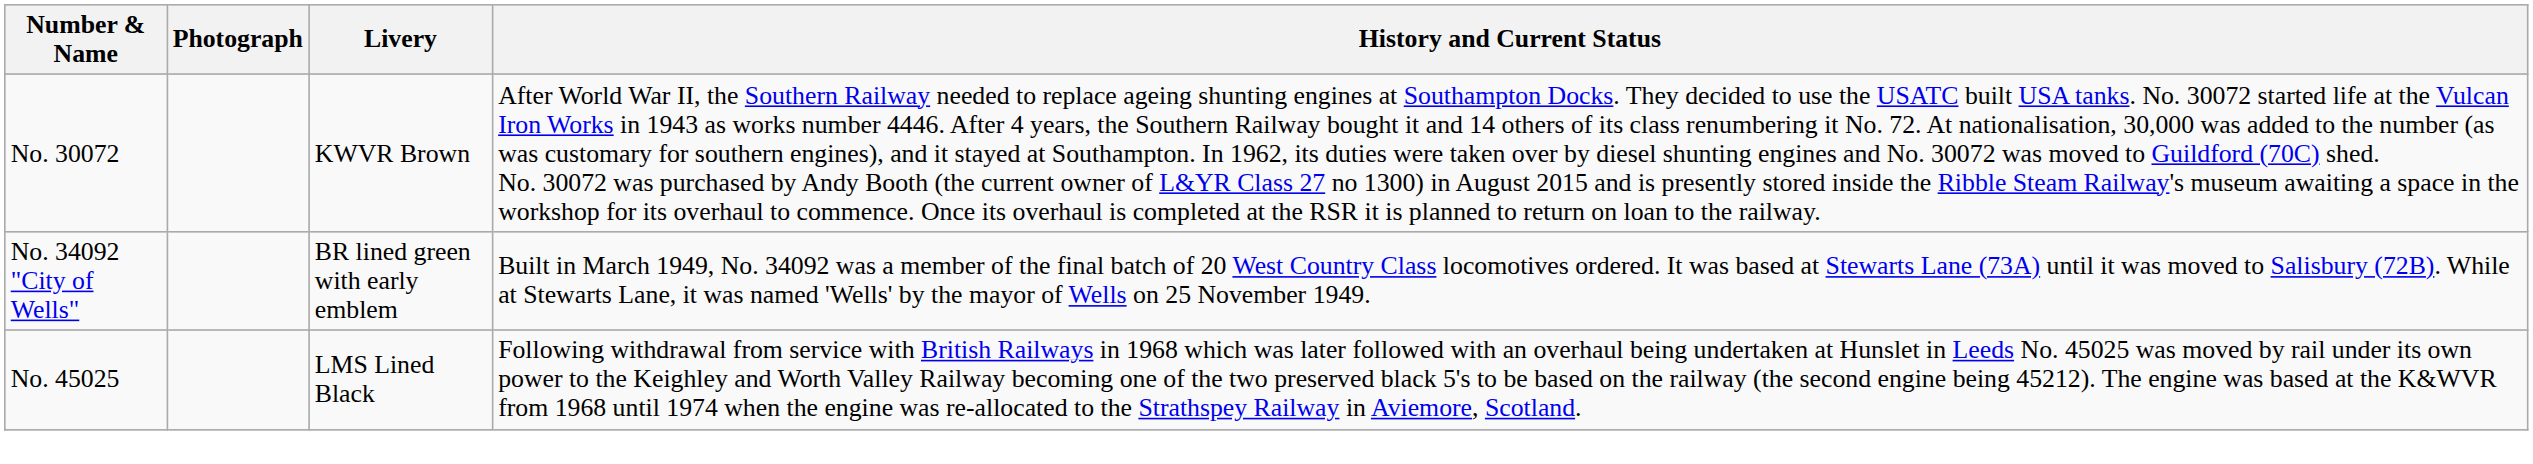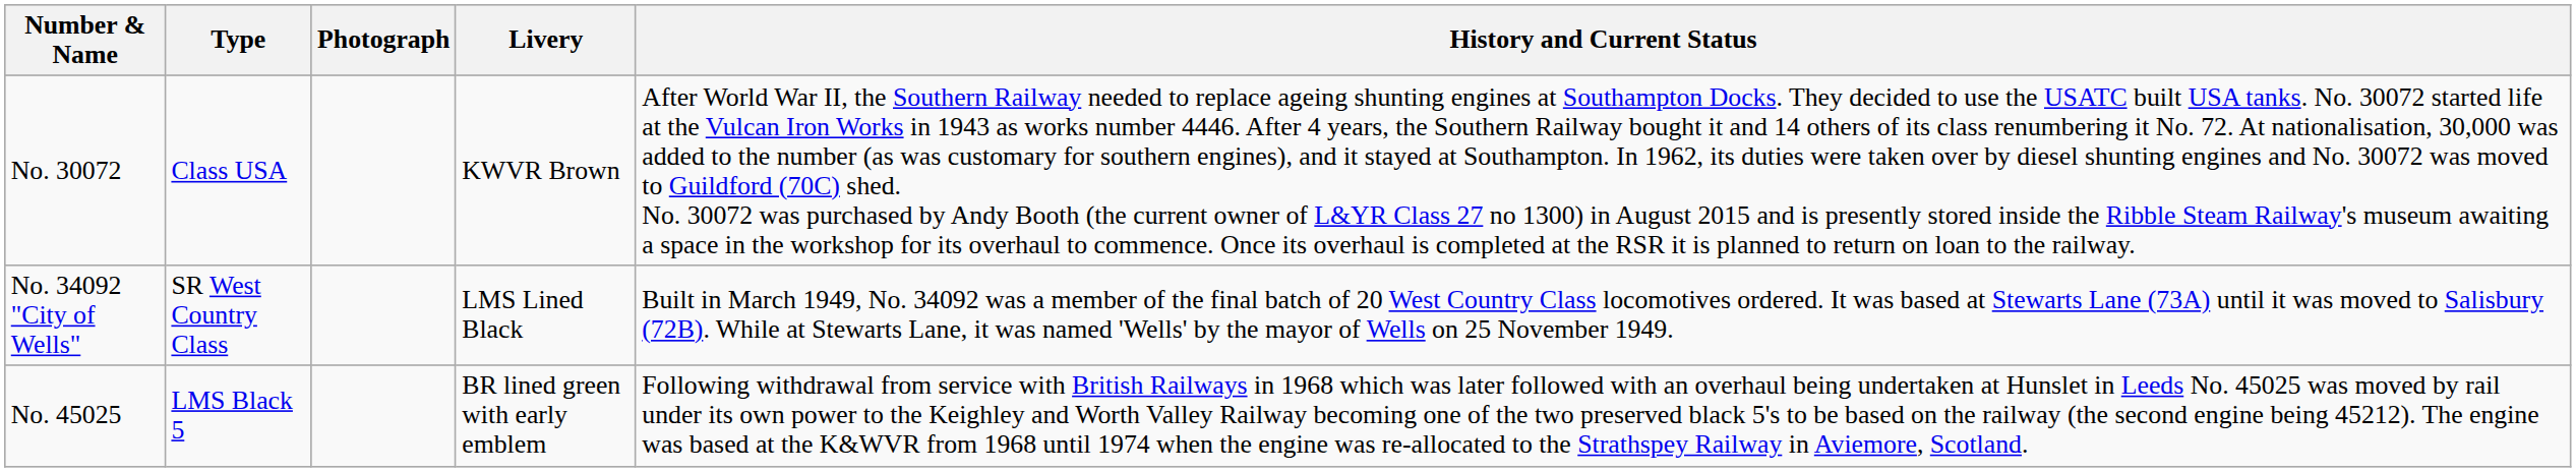+ column: Type | Class USA | SR West Country Class | LMS Black 5
No. 34092 "City of Wells" | Livery: BR lined green with early emblem -> LMS Lined Black
No. 45025 | Livery: LMS Lined Black -> BR lined green with early emblem
